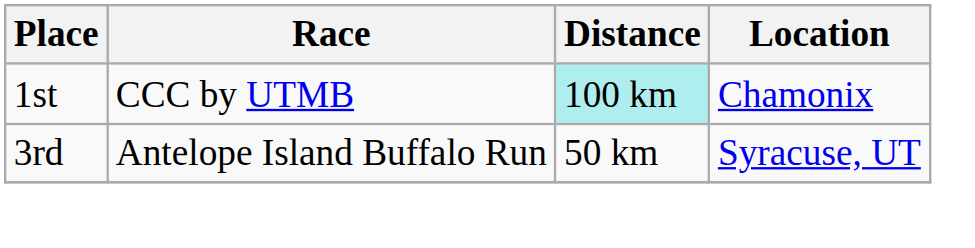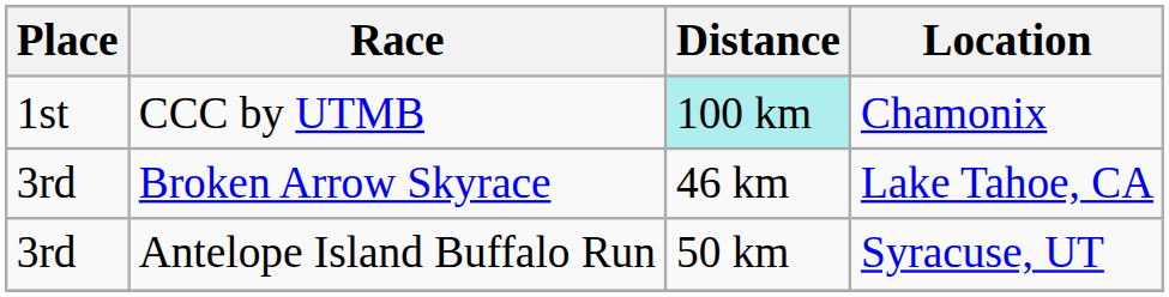+ row: 3rd | Broken Arrow Skyrace | 46 km | Lake Tahoe, CA
